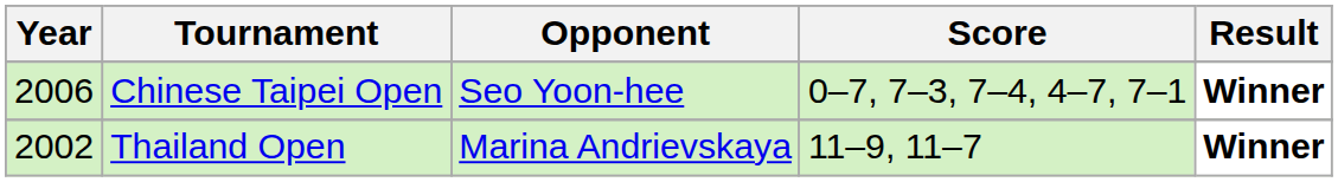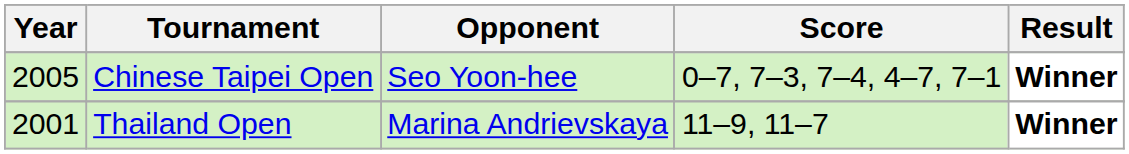Chinese Taipei Open | Year: 2006 -> 2005
Thailand Open | Year: 2002 -> 2001
